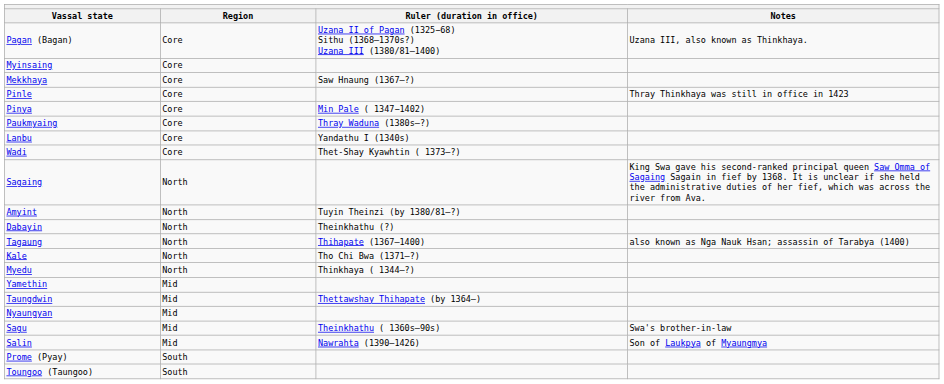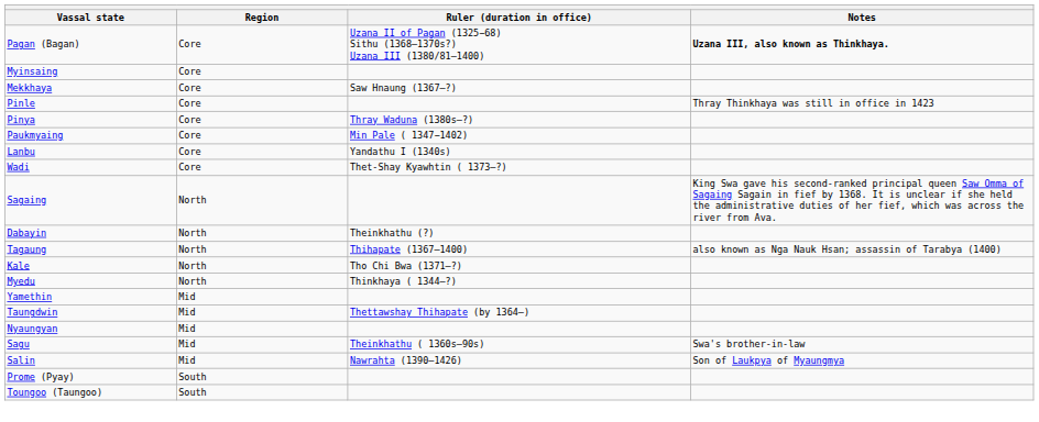Pagan (Bagan) | Notes: normal -> bold
Pinya | Ruler (duration in office): Min Pale ( 1347−1402) -> Thray Waduna (1380s–?)
Paukmyaing | Ruler (duration in office): Thray Waduna (1380s–?) -> Min Pale ( 1347−1402)
- row: Amyint | North | Tuyin Theinzi (by 1380/81–?)
